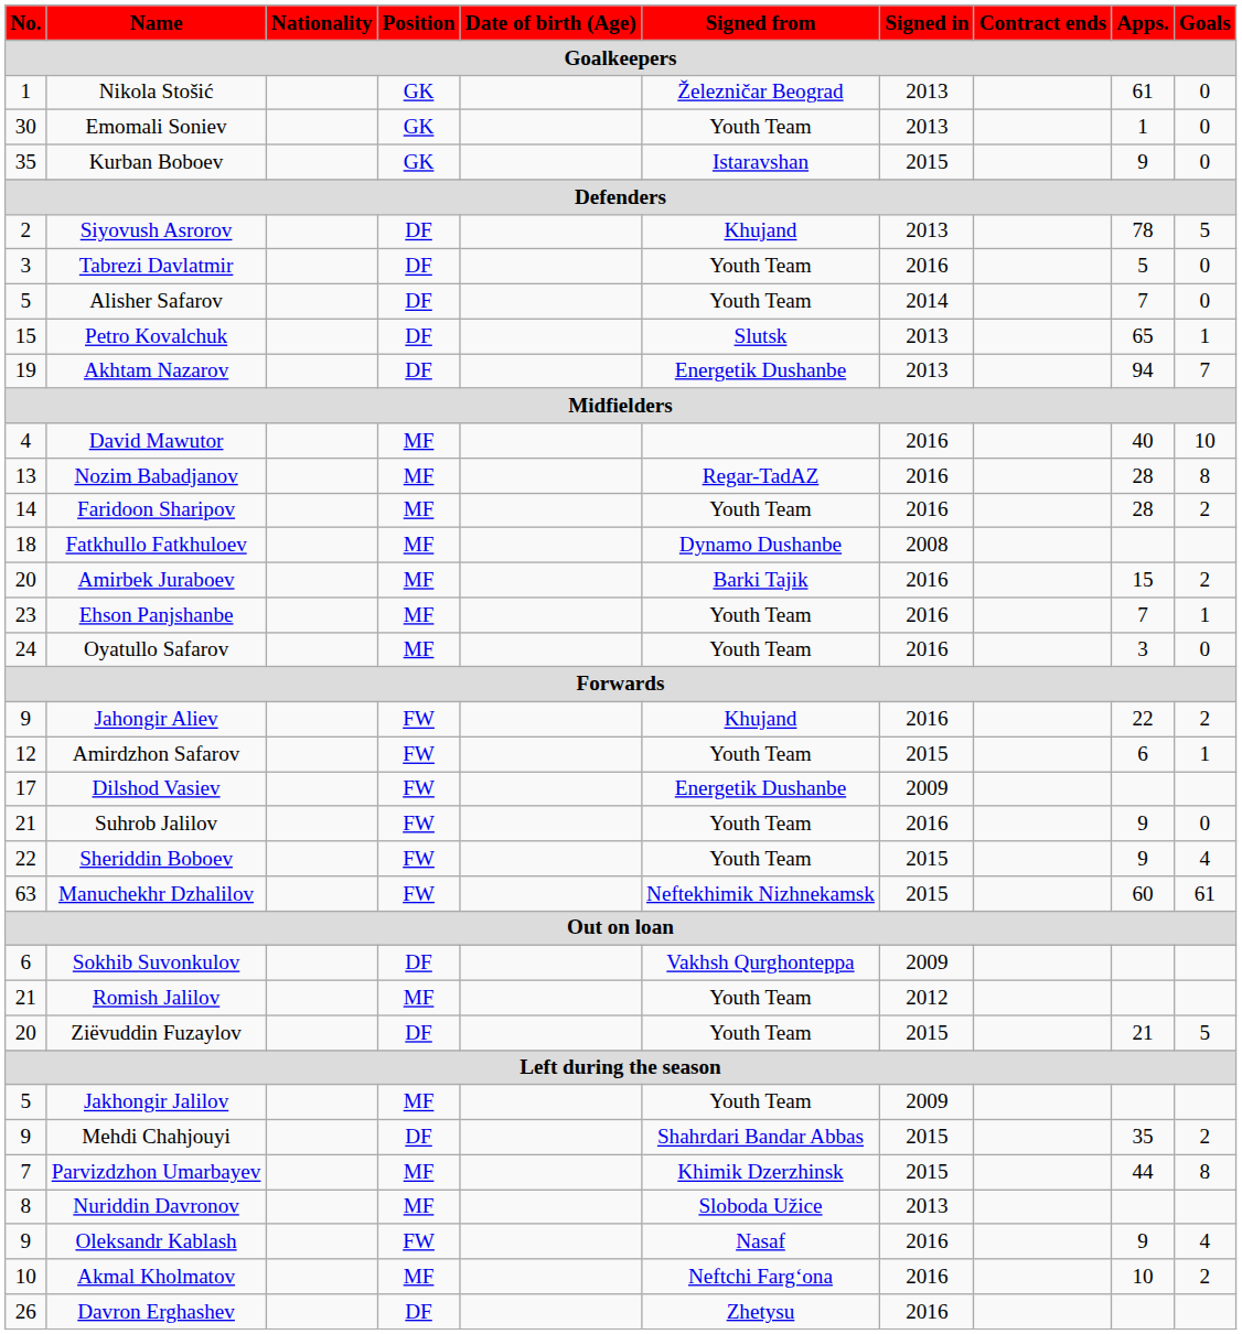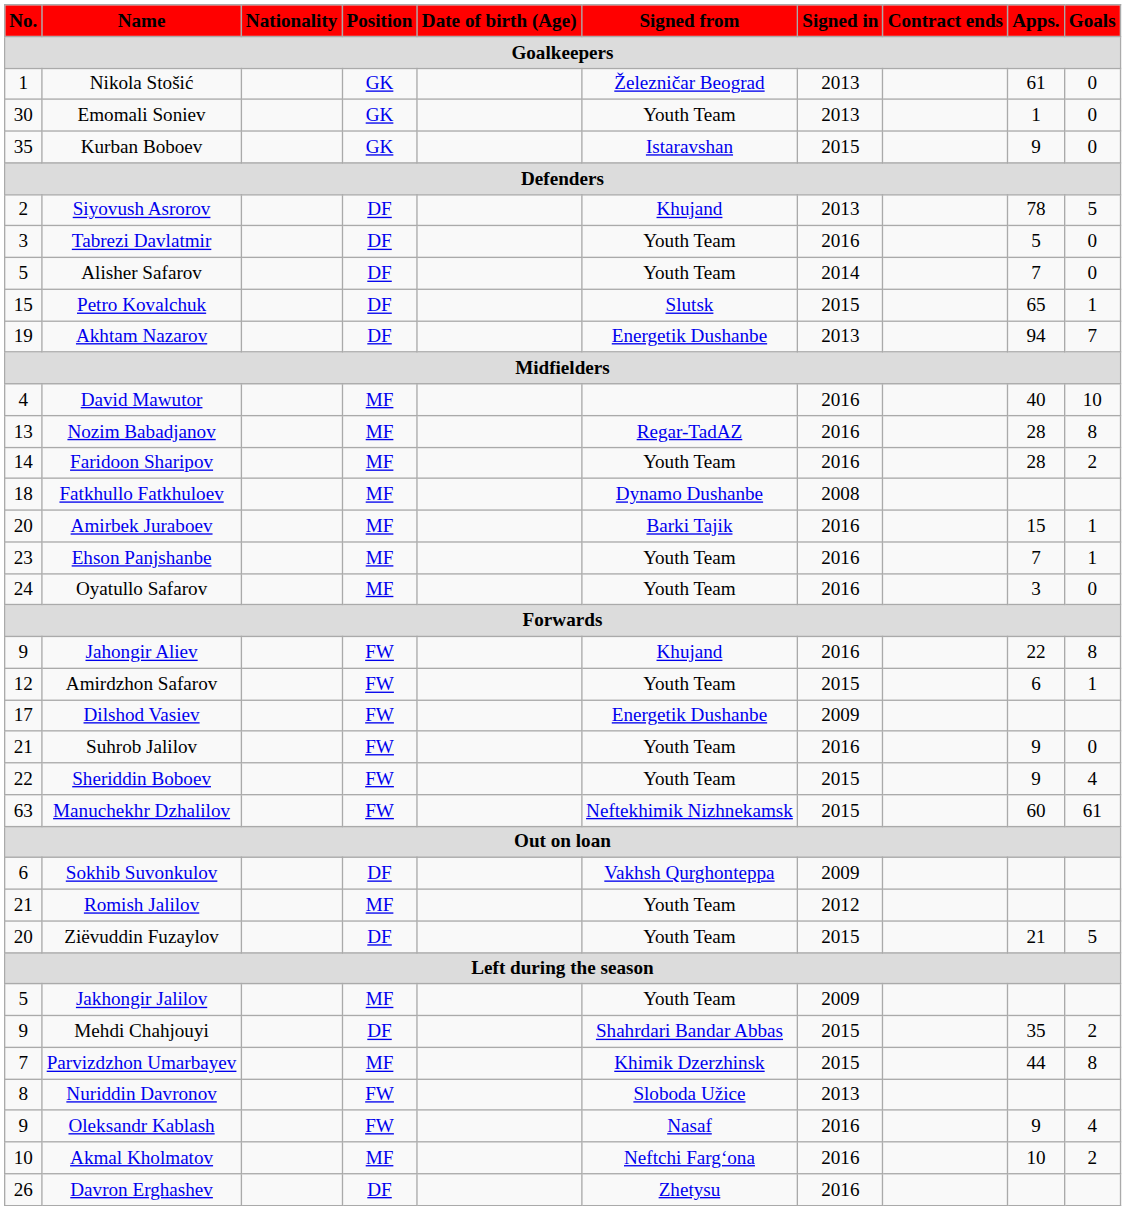Petro Kovalchuk | Signed in: 2013 -> 2015
Amirbek Juraboev | Goals: 2 -> 1
Jahongir Aliev | Goals: 2 -> 8
Nuriddin Davronov | Position: MF -> FW
